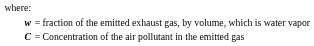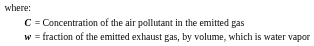rows swapped: C <-> w
